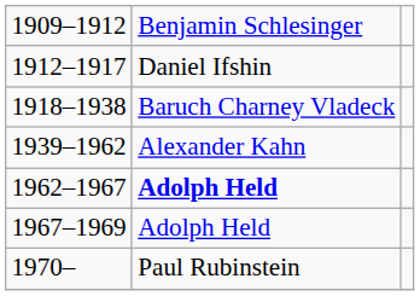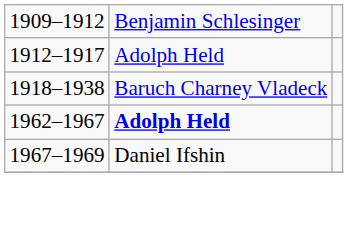1912–1917 | column 2: Daniel Ifshin -> Adolph Held
- row: 1939–1962 | Alexander Kahn
1967–1969 | column 2: Adolph Held -> Daniel Ifshin
- row: 1970– | Paul Rubinstein
